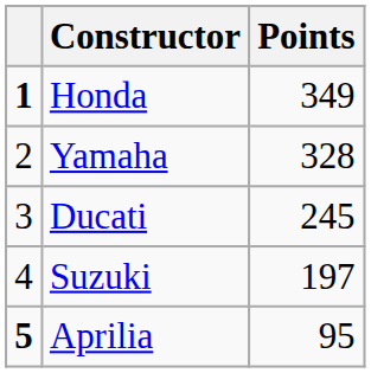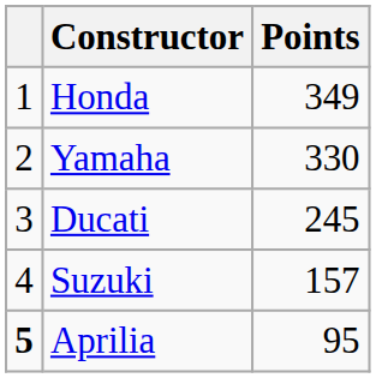Honda | column 1: bold -> normal
Yamaha | Points: 328 -> 330
Suzuki | Points: 197 -> 157
